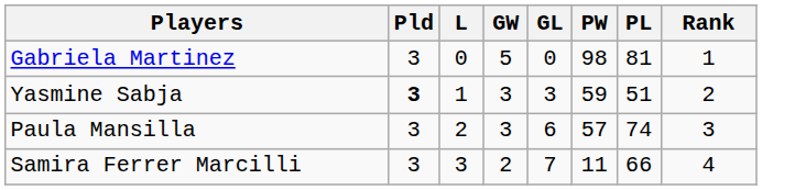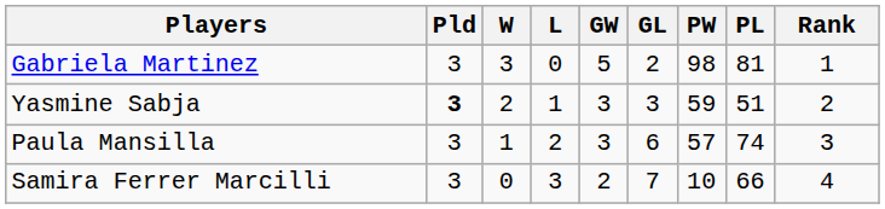+ column: W | 3 | 2 | 1 | 0
Gabriela Martinez | GL: 0 -> 2
Samira Ferrer Marcilli | PW: 11 -> 10
